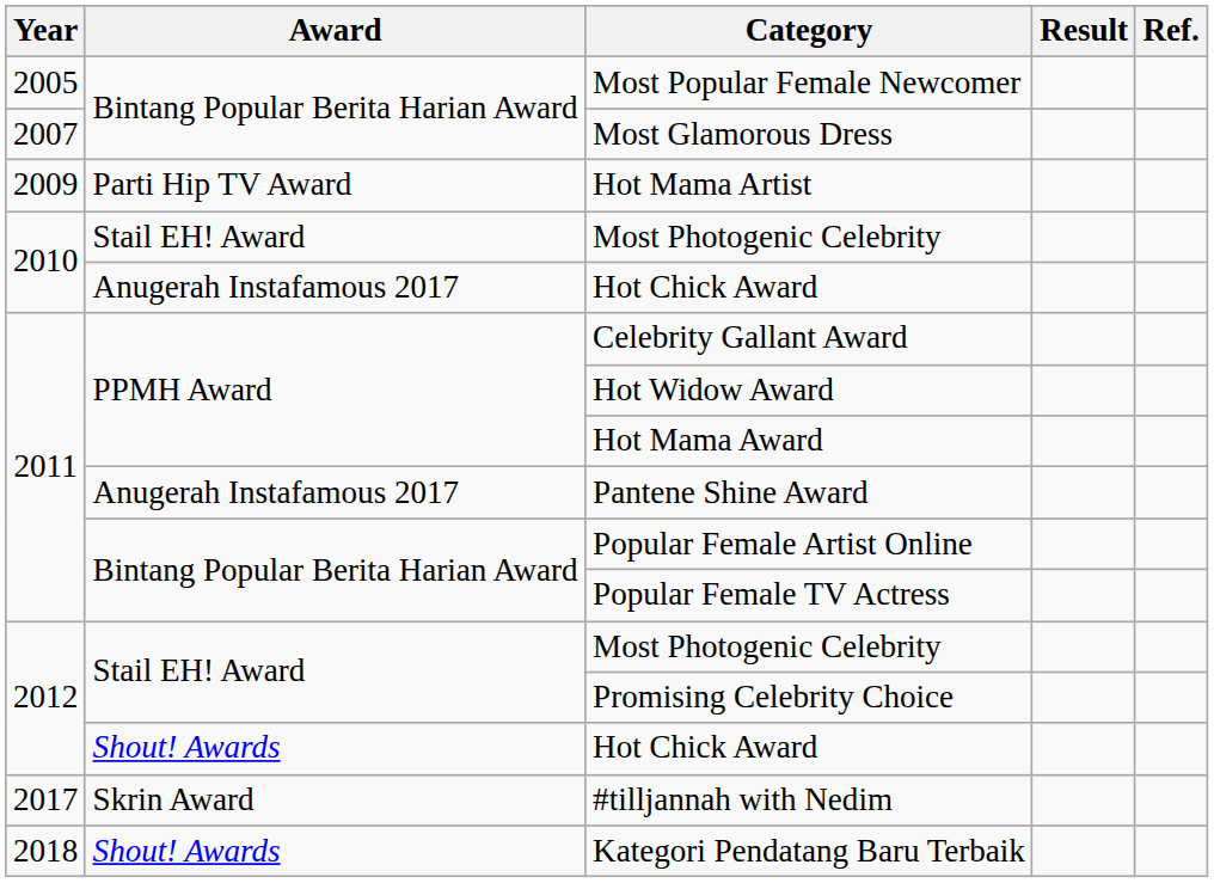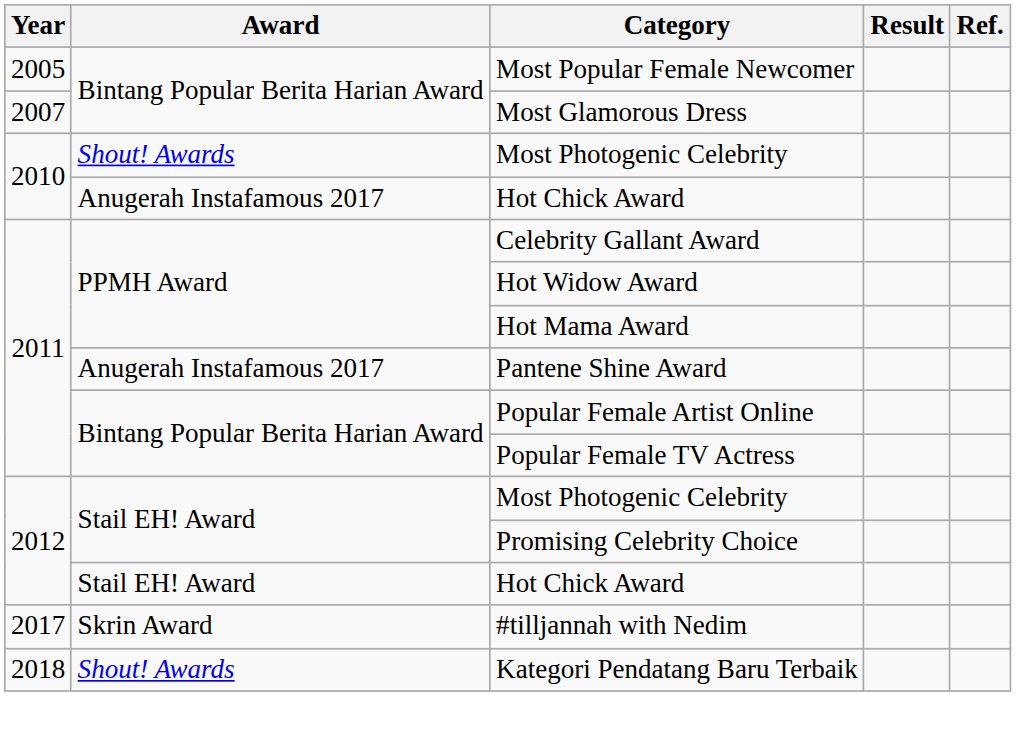- row: 2009 | Parti Hip TV Award | Hot Mama Artist
2010 / Most Photogenic Celebrity | Award: Stail EH! Award -> Shout! Awards
2012 / Hot Chick Award | Award: Shout! Awards -> Stail EH! Award
